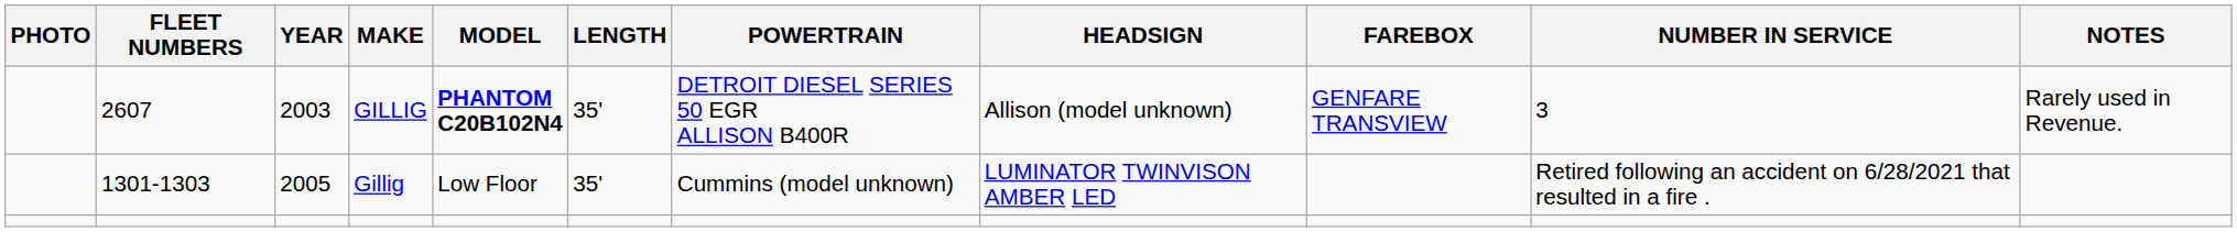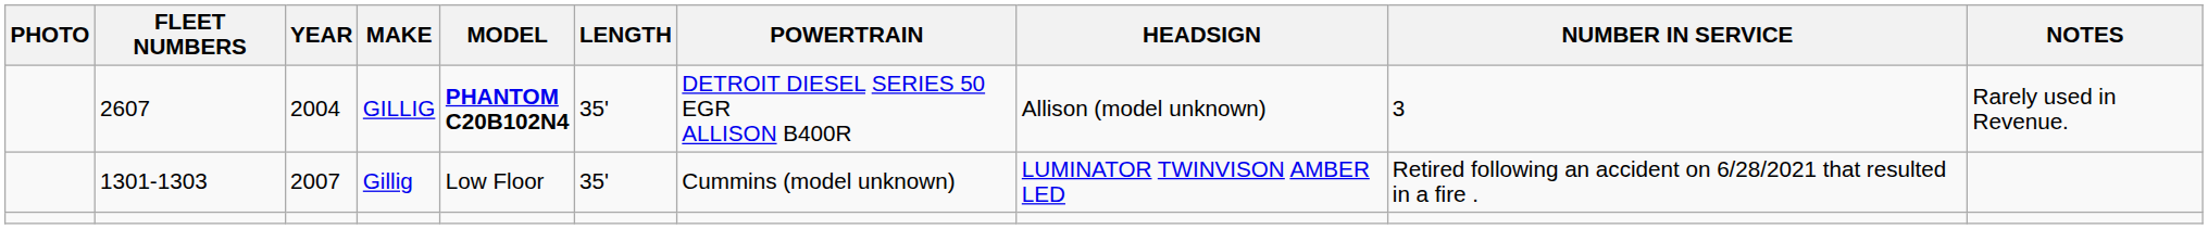- column: FAREBOX | GENFARE TRANSVIEW
GILLIG | YEAR: 2003 -> 2004
Gillig | YEAR: 2005 -> 2007
